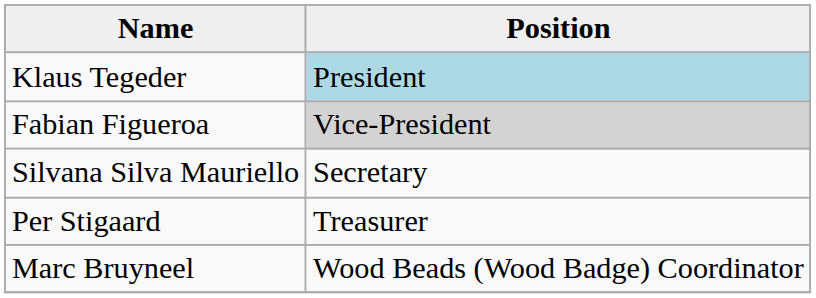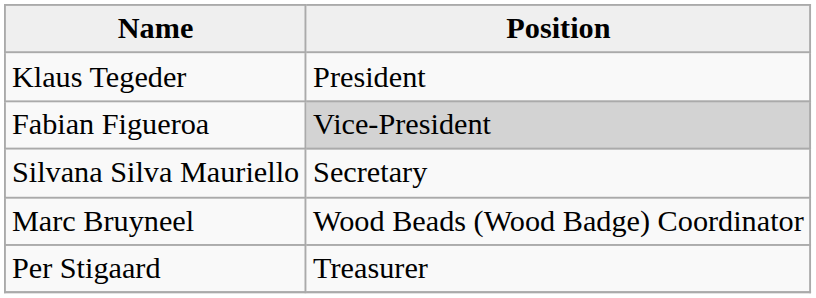Klaus Tegeder | Position: lightblue background -> no background
rows swapped: Per Stigaard <-> Marc Bruyneel
